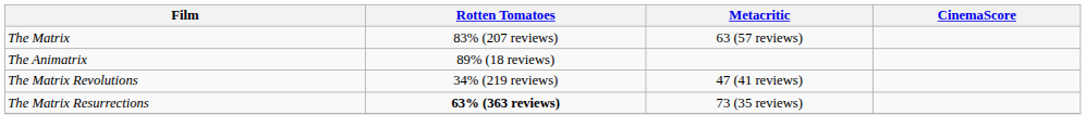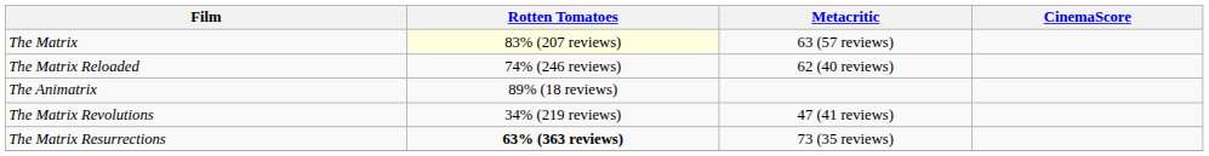The Matrix | Rotten Tomatoes: no background -> lightyellow background
+ row: The Matrix Reloaded | 74% (246 reviews) | 62 (40 reviews)
